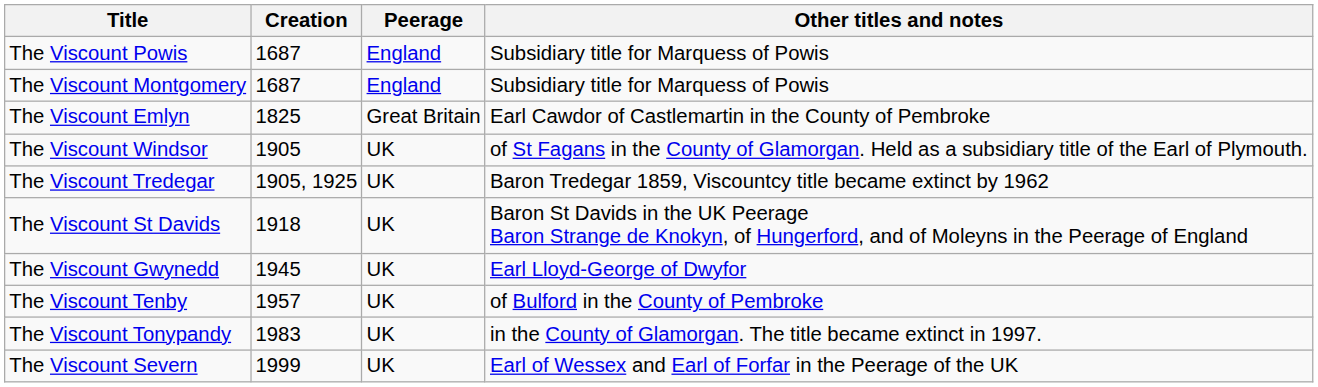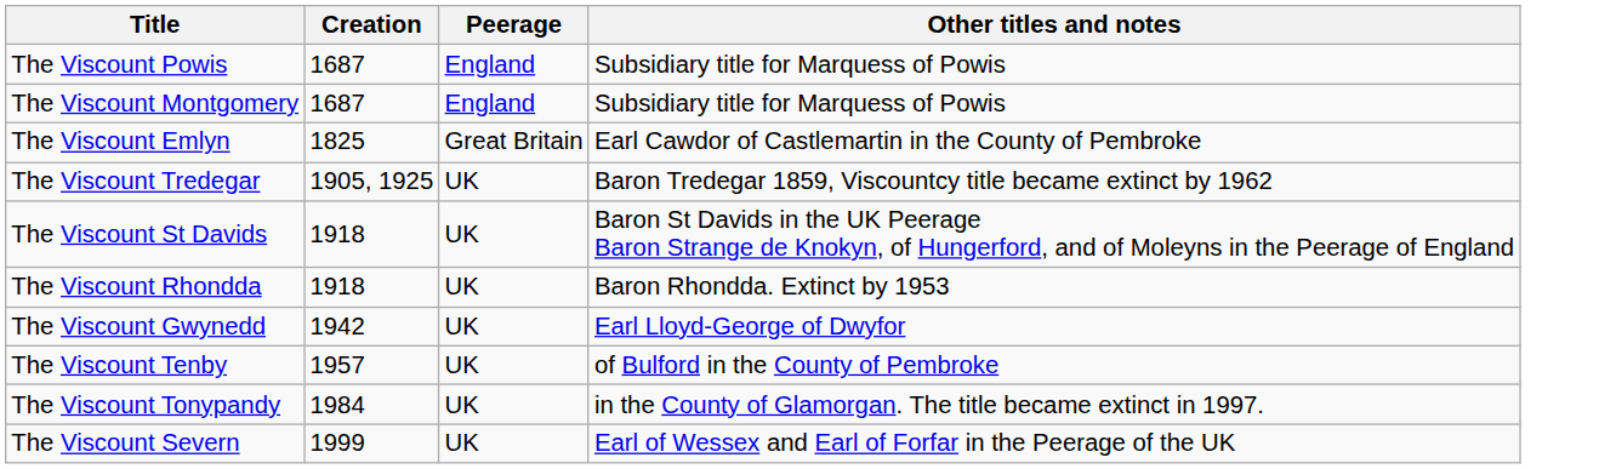- row: The Viscount Windsor | 1905 | UK | of St Fagans in the County of Glamorgan. Held as a subsidiary title of the Earl of Plymouth.
+ row: The Viscount Rhondda | 1918 | UK | Baron Rhondda. Extinct by 1953
The Viscount Gwynedd | Creation: 1945 -> 1942
The Viscount Tonypandy | Creation: 1983 -> 1984
